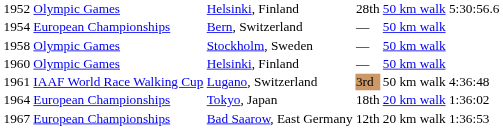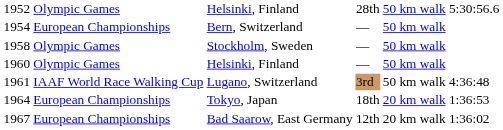Tokyo, Japan | column 6: 1:36:02 -> 1:36:53
Bad Saarow, East Germany | column 6: 1:36:53 -> 1:36:02
